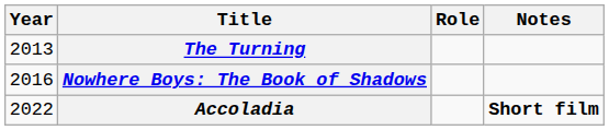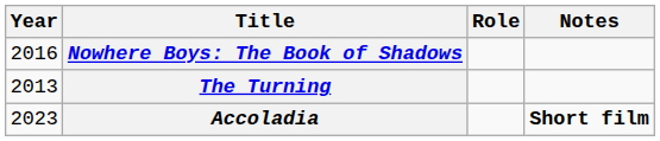rows swapped: The Turning <-> Nowhere Boys: The Book of Shadows
Accoladia | Year: 2022 -> 2023
